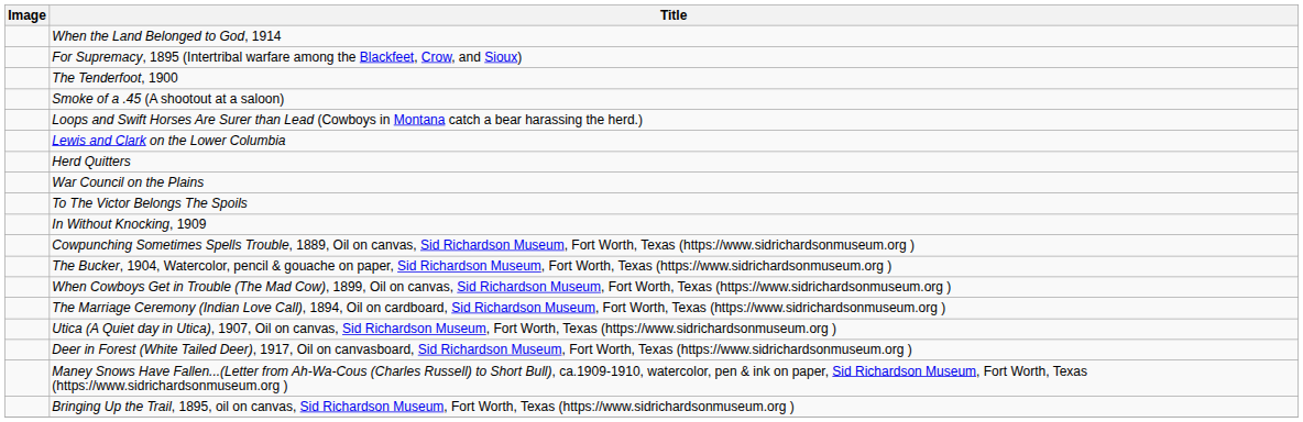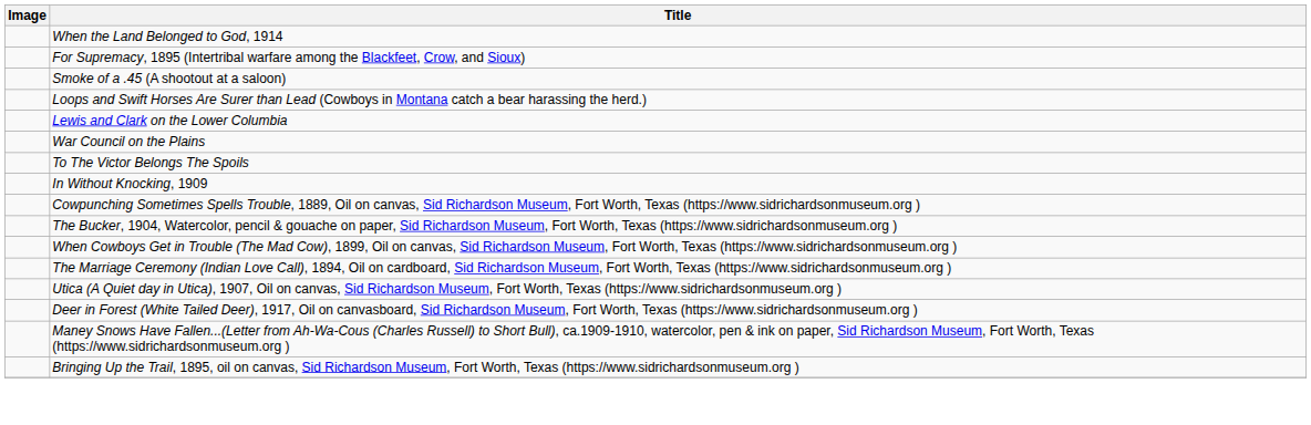- row: The Tenderfoot, 1900
- row: Herd Quitters
